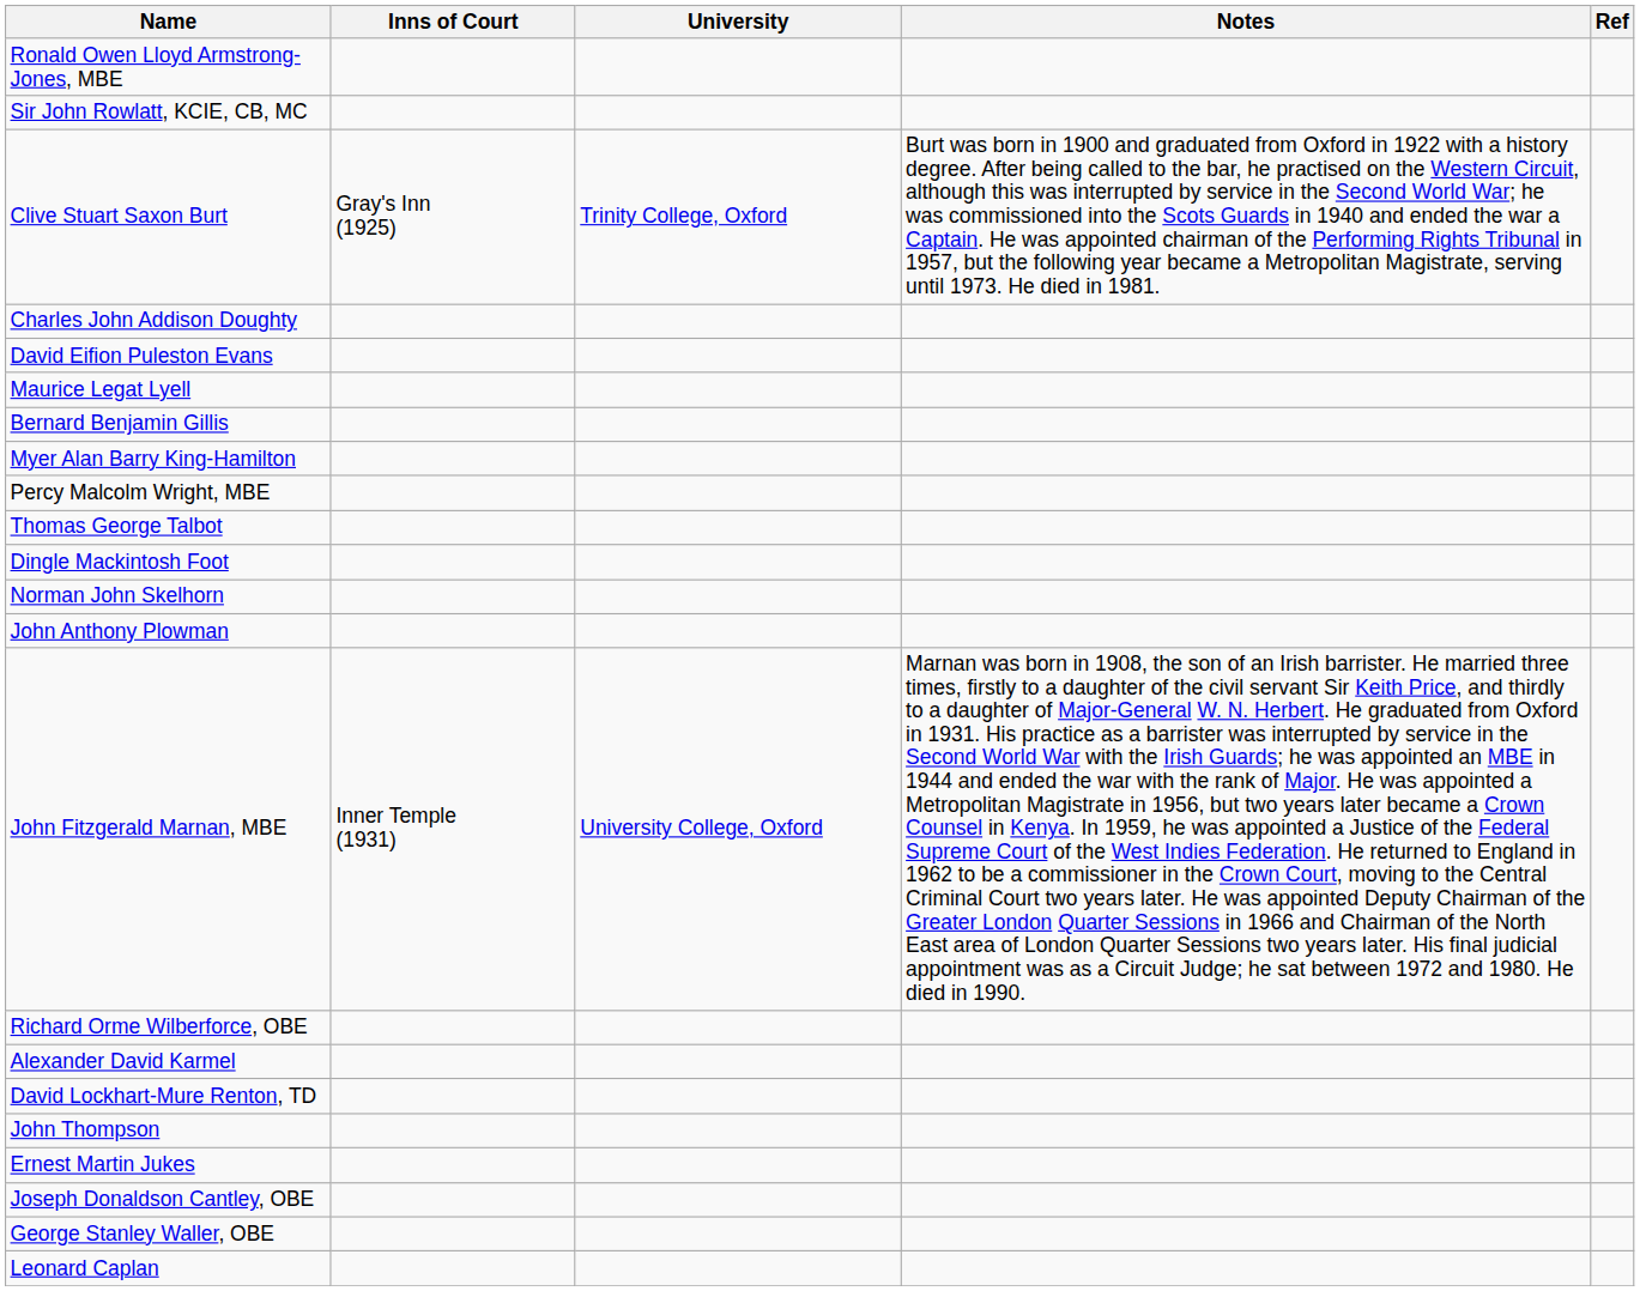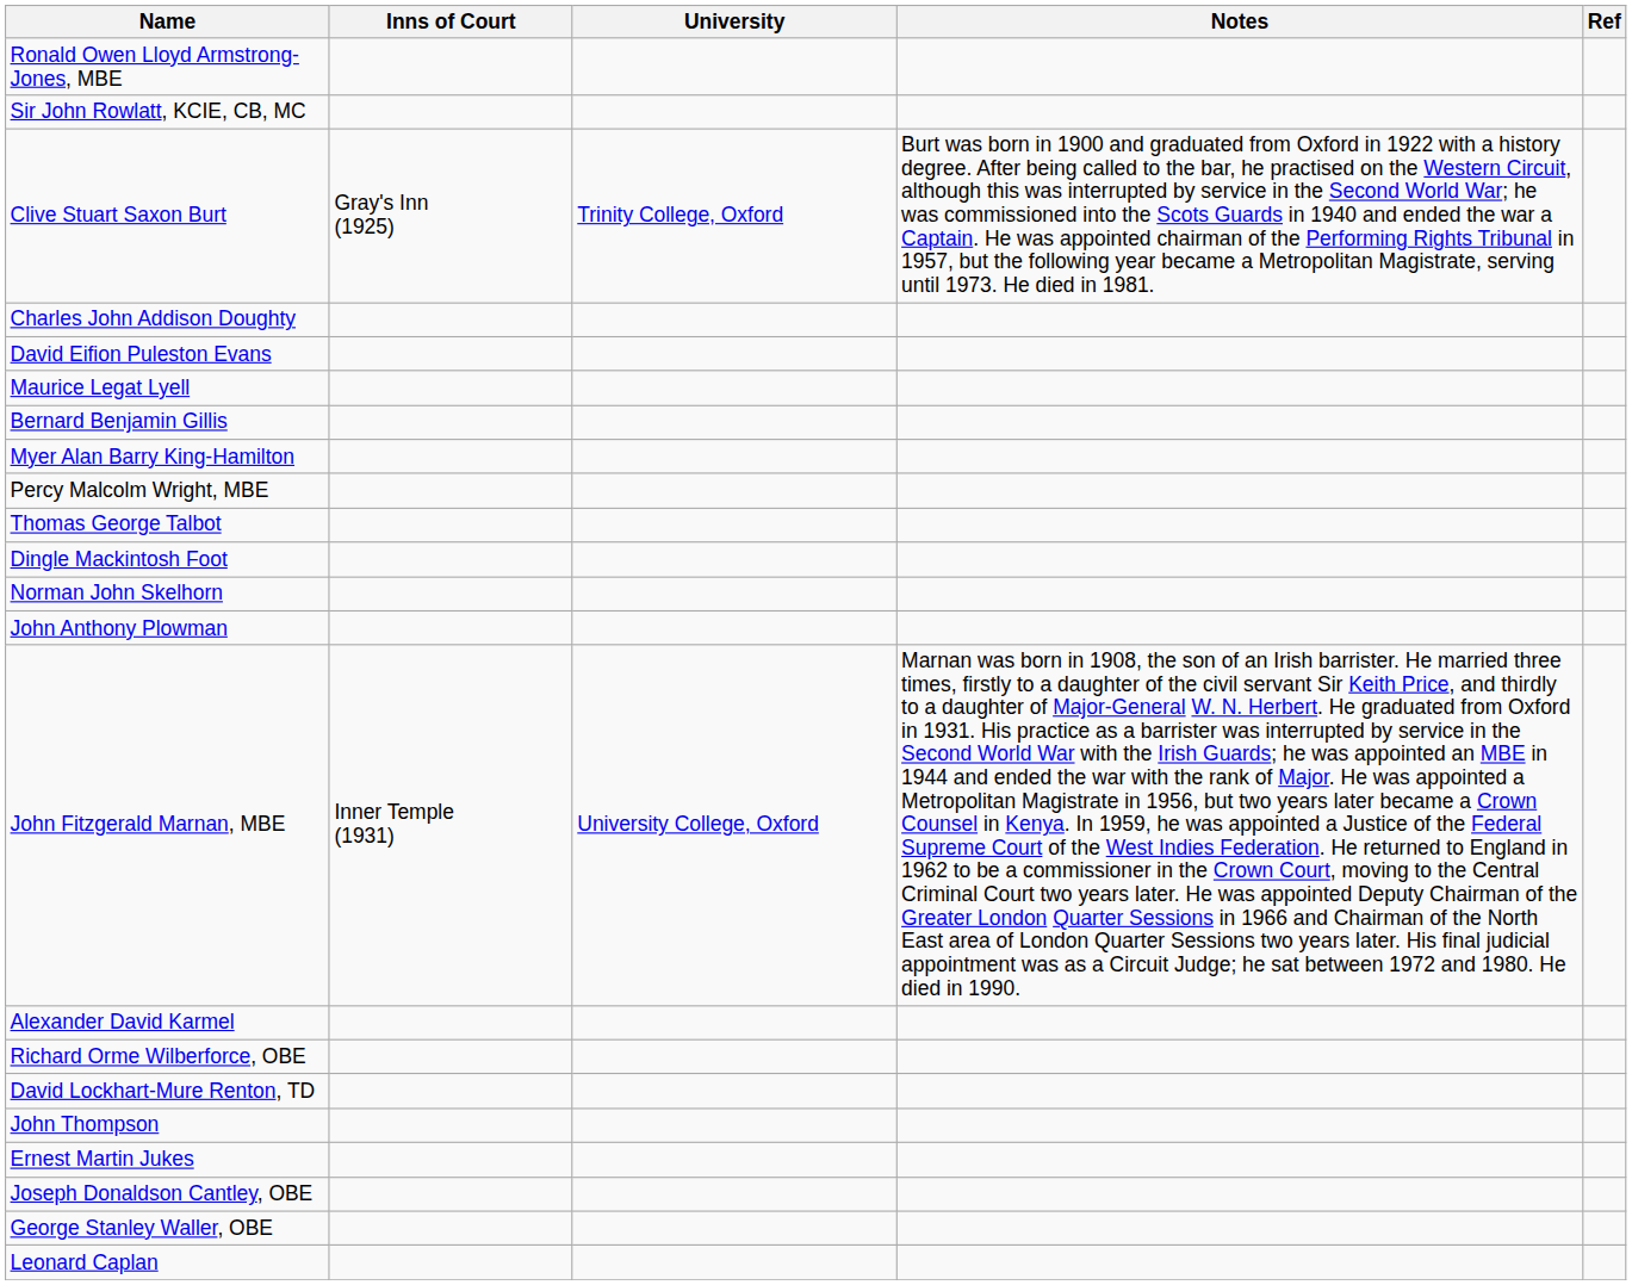rows swapped: Richard Orme Wilberforce, OBE <-> Alexander David Karmel
